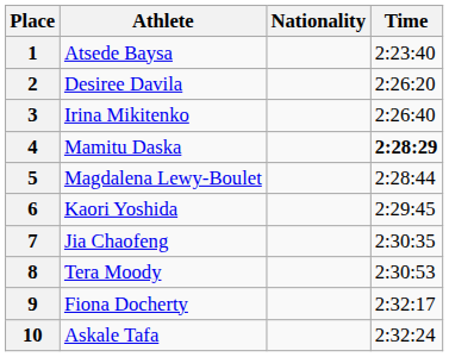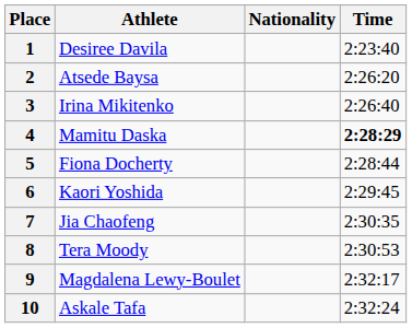1 | Athlete: Atsede Baysa -> Desiree Davila
2 | Athlete: Desiree Davila -> Atsede Baysa
5 | Athlete: Magdalena Lewy-Boulet -> Fiona Docherty
9 | Athlete: Fiona Docherty -> Magdalena Lewy-Boulet
